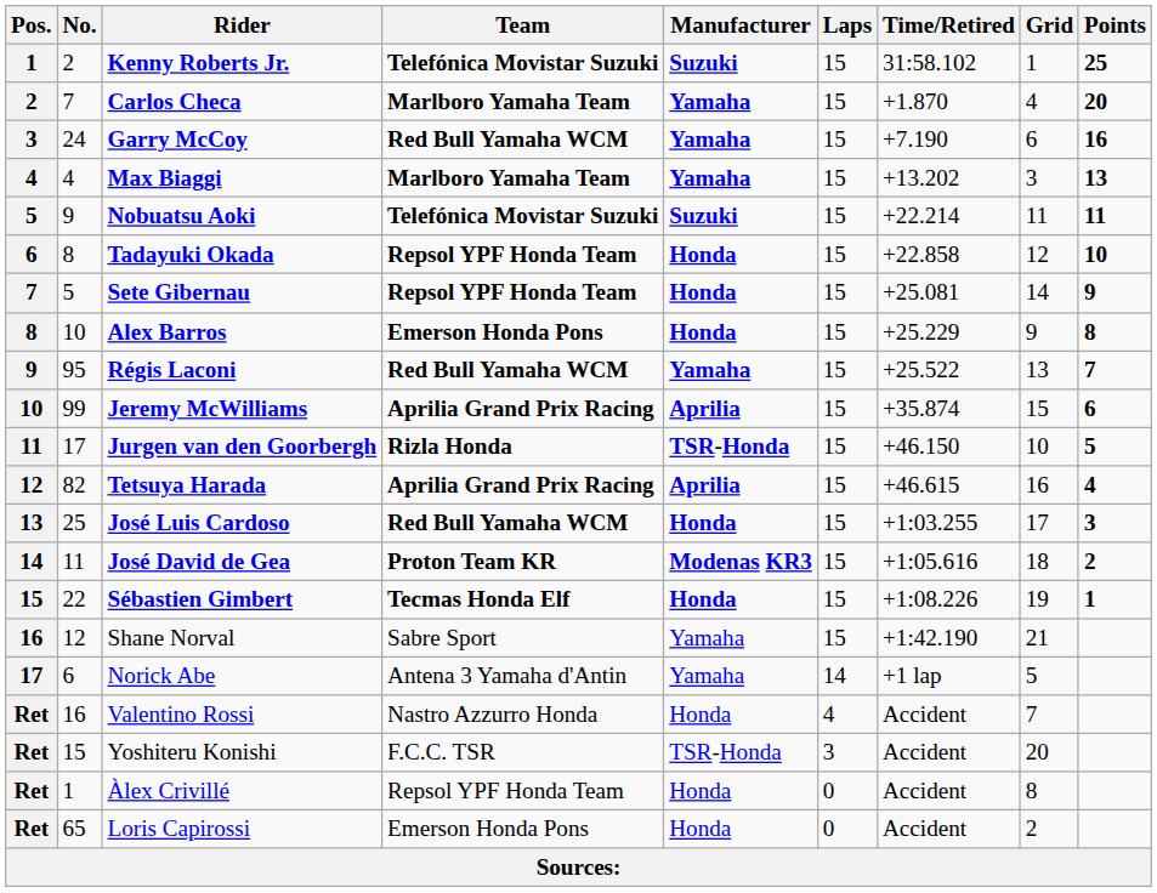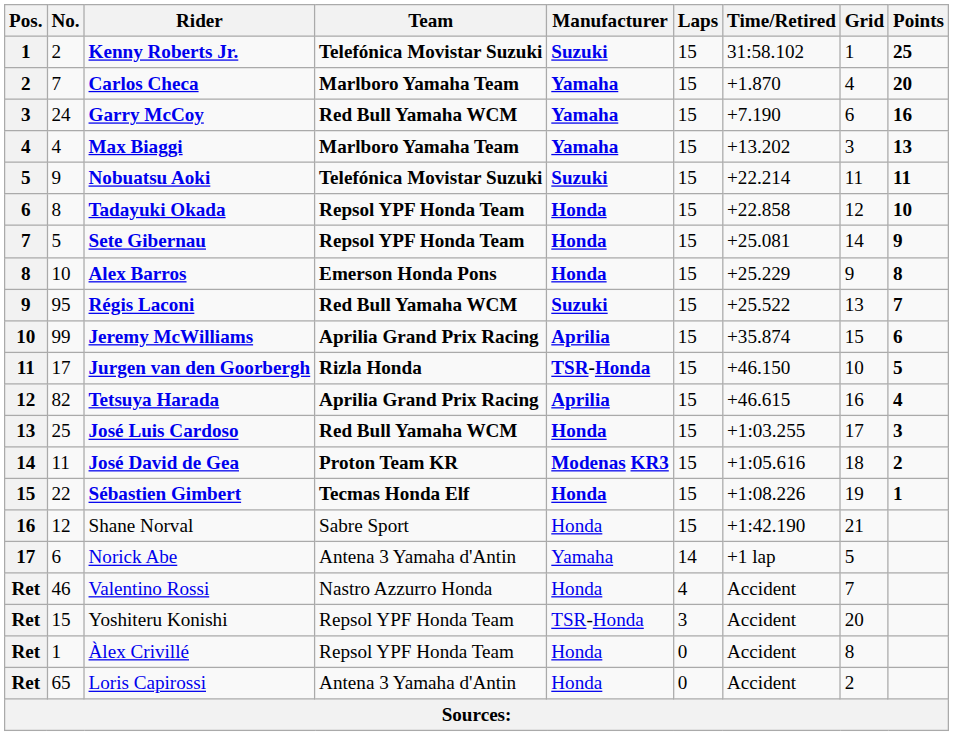Régis Laconi | Manufacturer: Yamaha -> Suzuki
Shane Norval | Manufacturer: Yamaha -> Honda
Valentino Rossi | No.: 16 -> 46
Yoshiteru Konishi | Team: F.C.C. TSR -> Repsol YPF Honda Team
Loris Capirossi | Team: Emerson Honda Pons -> Antena 3 Yamaha d'Antin
